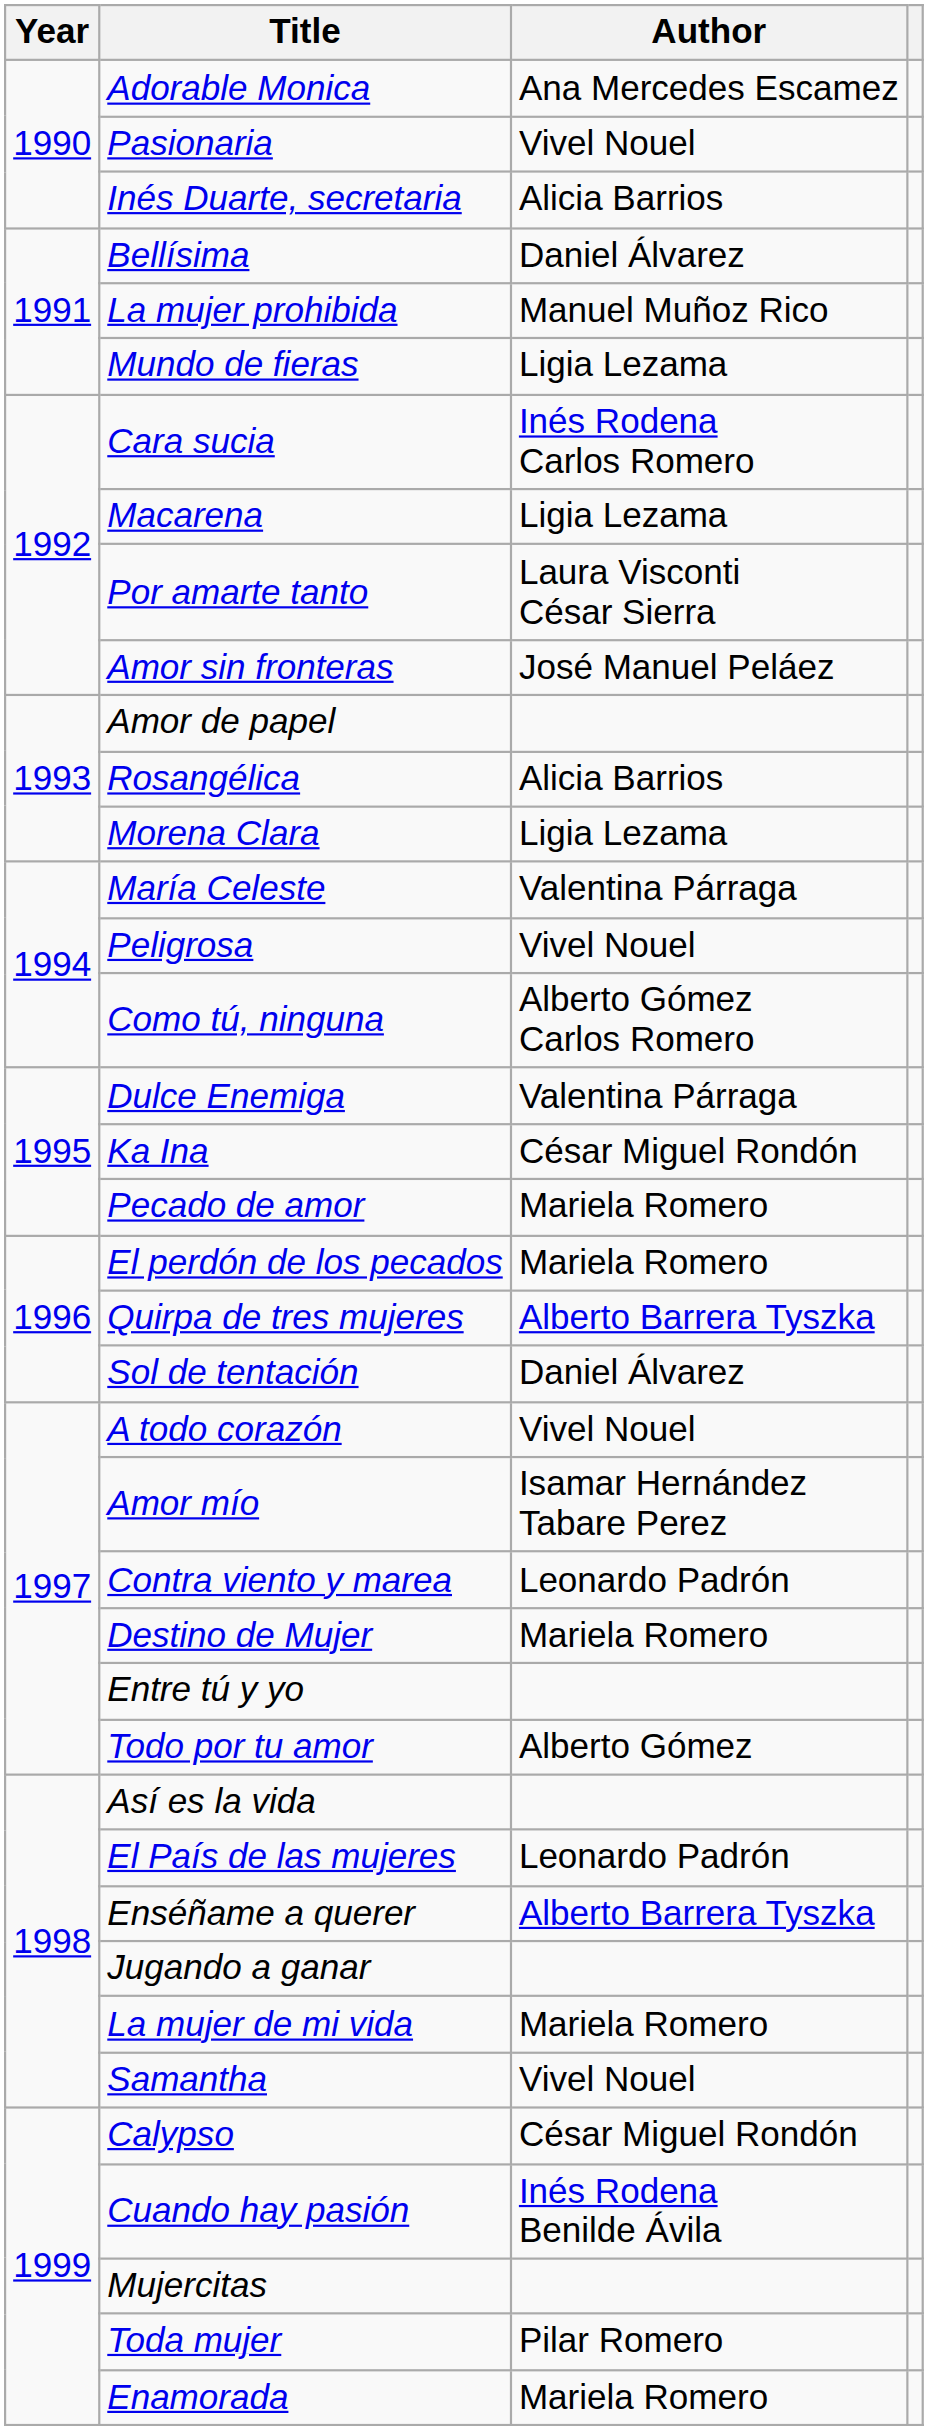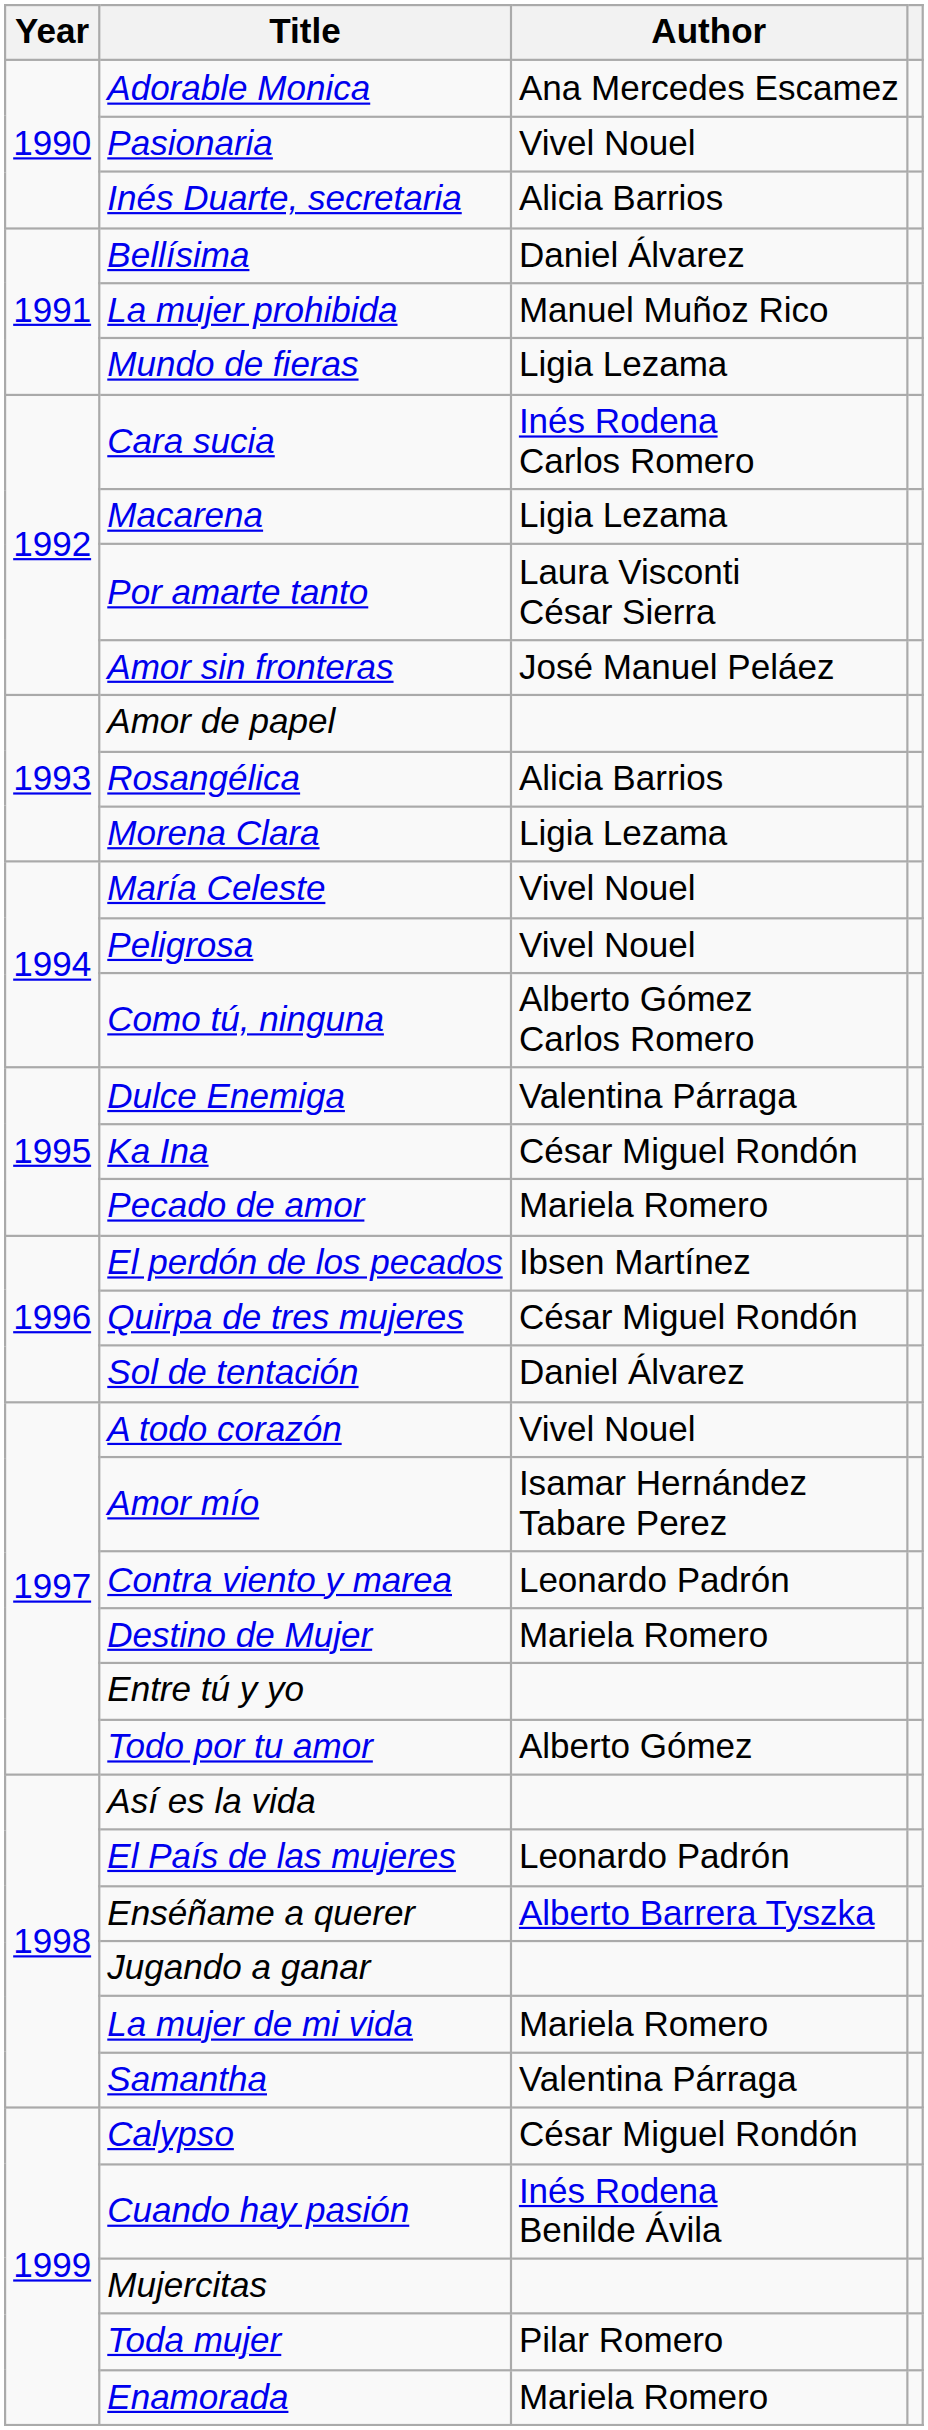María Celeste | Author: Valentina Párraga -> Vivel Nouel
El perdón de los pecados | Author: Mariela Romero -> Ibsen Martínez
Quirpa de tres mujeres | Author: Alberto Barrera Tyszka -> César Miguel Rondón
Samantha | Author: Vivel Nouel -> Valentina Párraga
